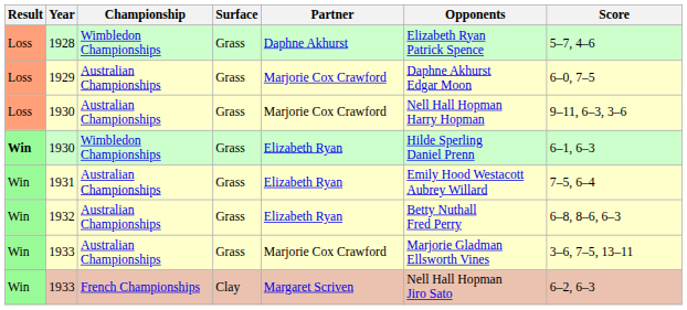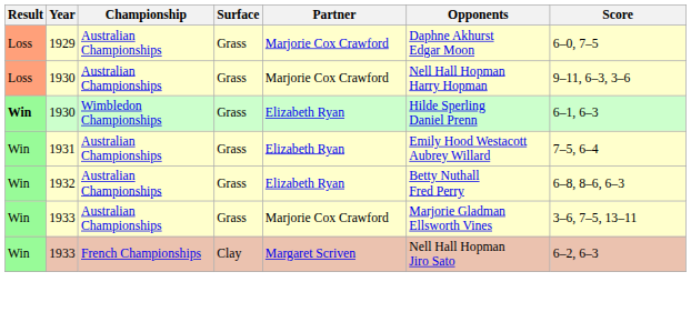- row: Loss | 1928 | Wimbledon Championships | Grass | Daphne Akhurst | Elizabeth Ryan Patrick Spence | 5–7, 4–6
